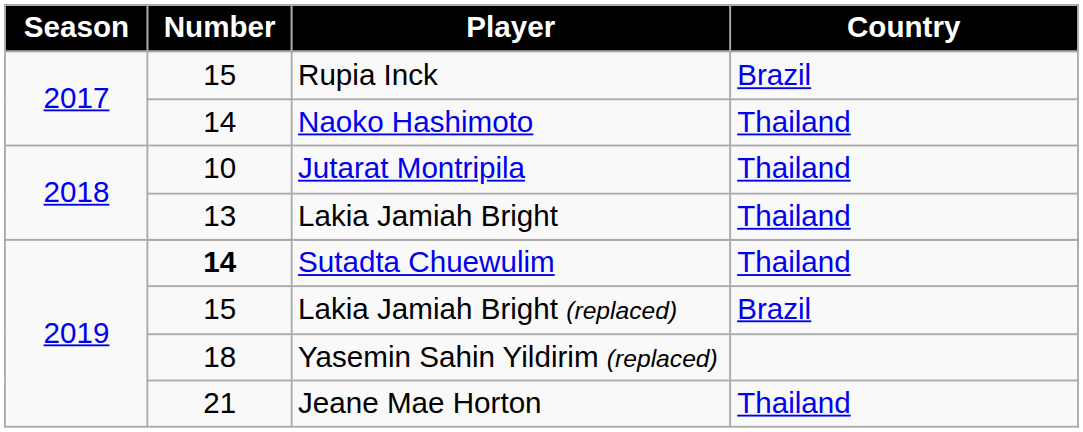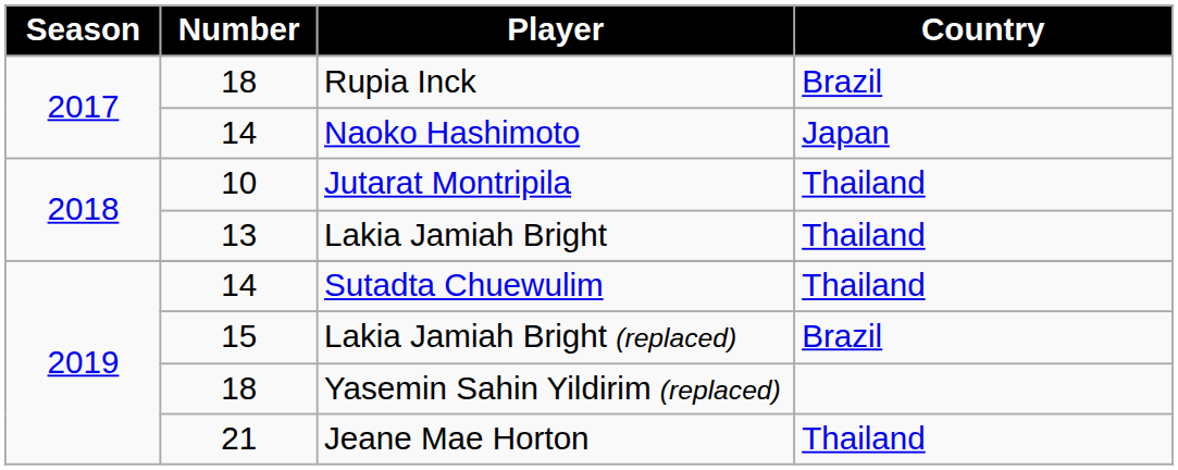Rupia Inck | Number: 15 -> 18
Naoko Hashimoto | Country: Thailand -> Japan
Sutadta Chuewulim | Number: bold -> normal
